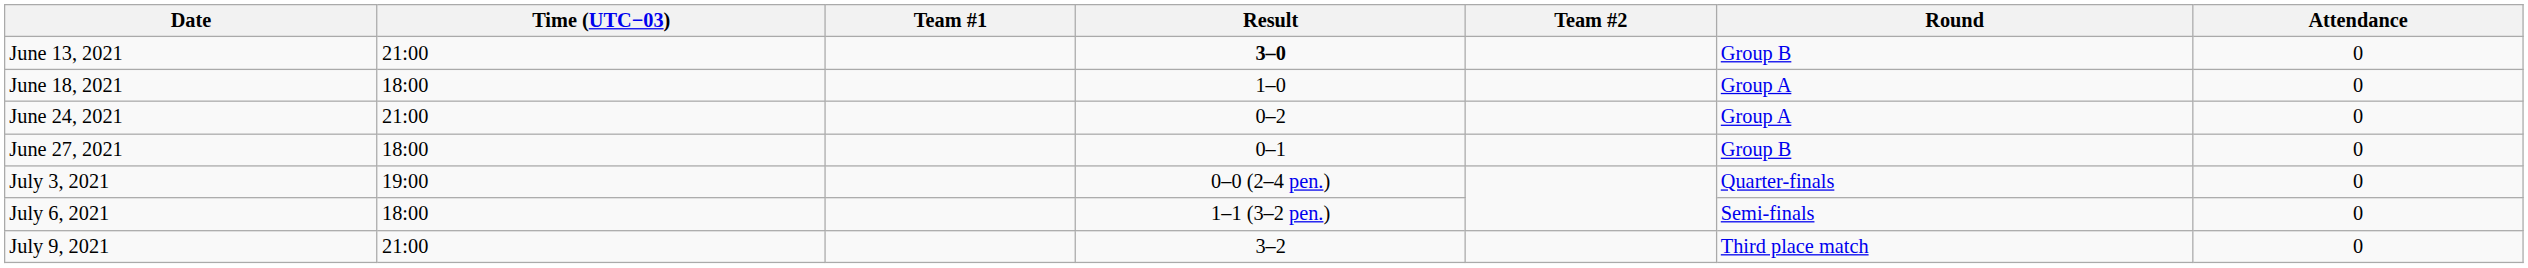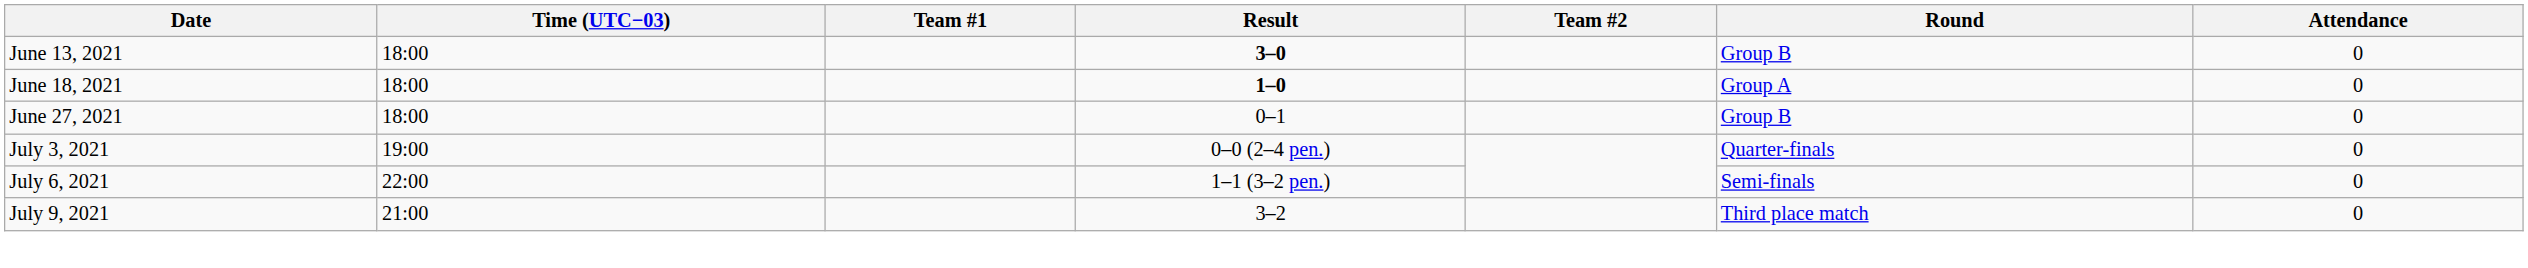June 13, 2021 | Time (UTC−03): 21:00 -> 18:00
June 18, 2021 | Result: normal -> bold
- row: June 24, 2021 | 21:00 | 0–2 | Group A | 0
July 6, 2021 | Time (UTC−03): 18:00 -> 22:00
